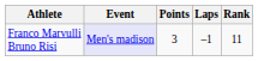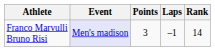Franco Marvulli Bruno Risi | Rank: 11 -> 14
